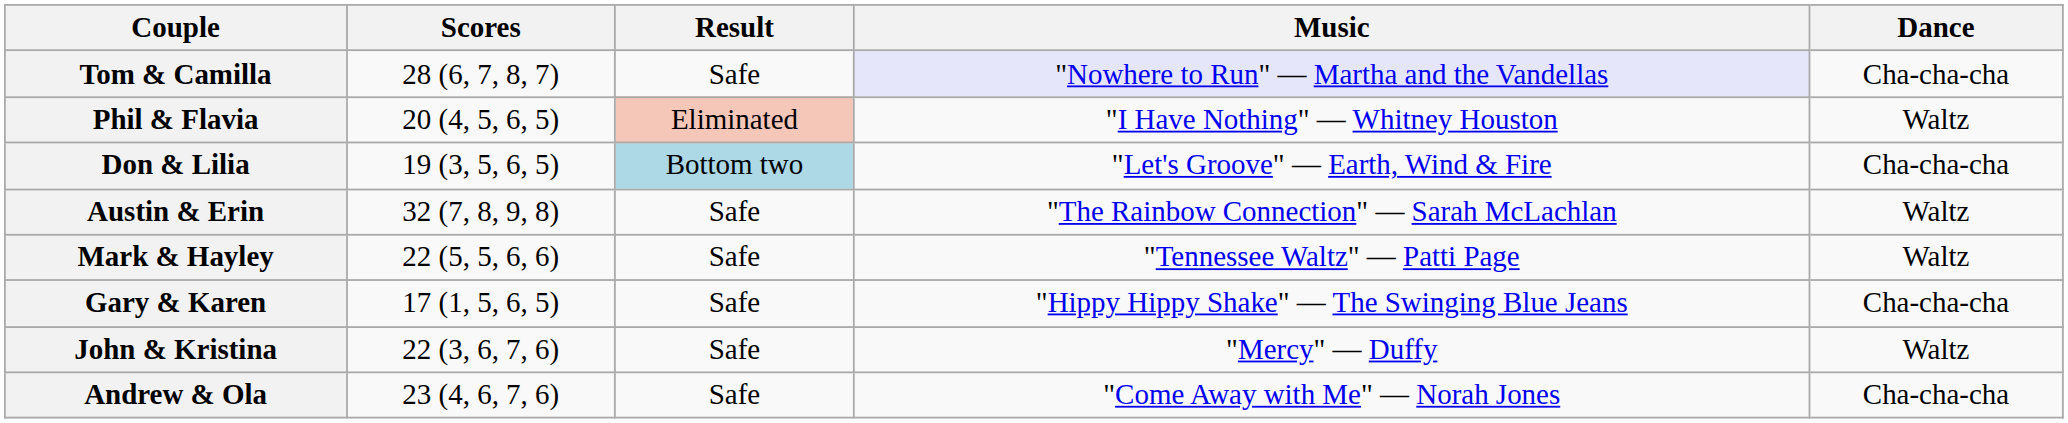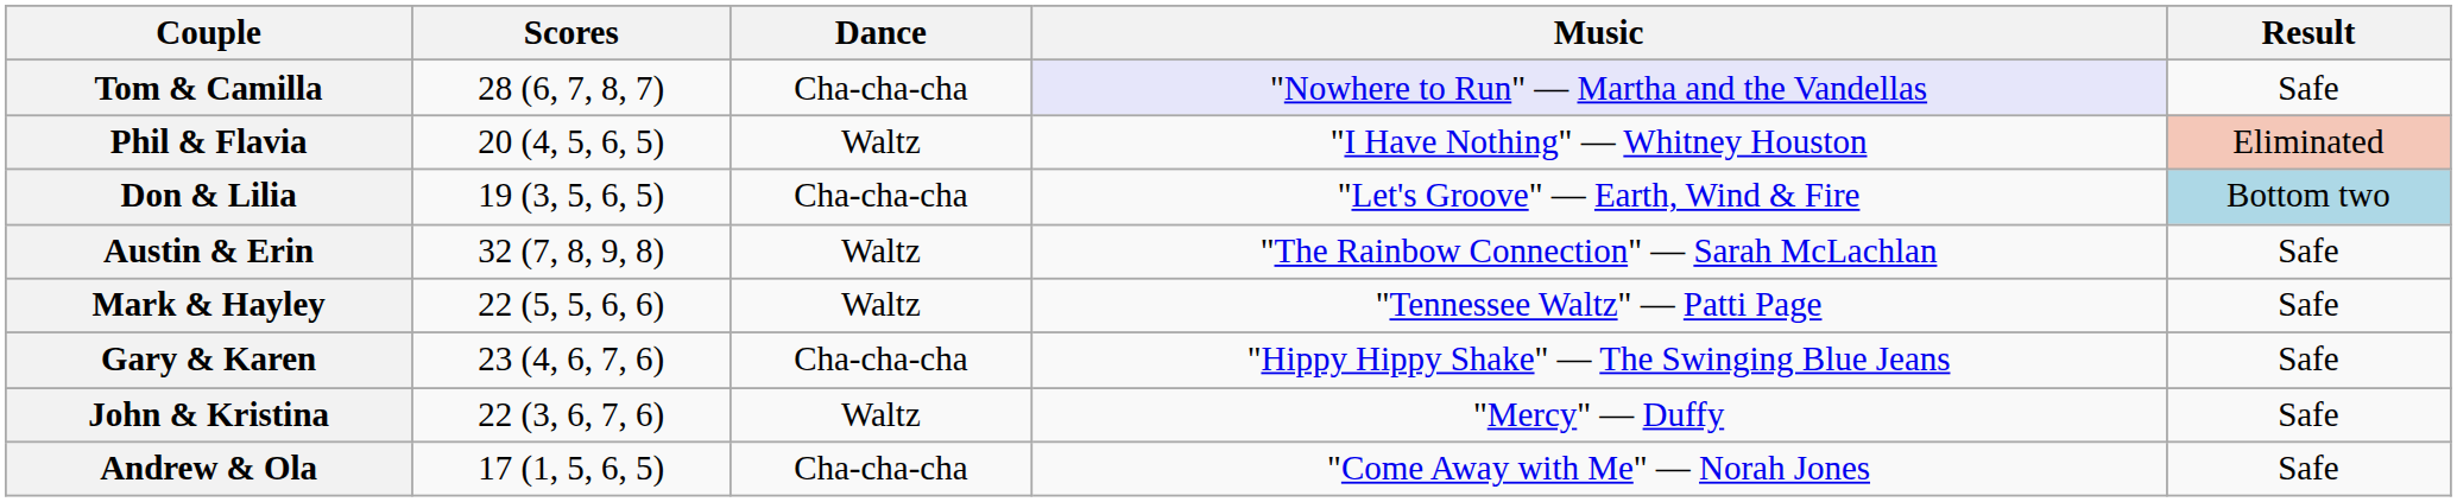columns swapped: Dance <-> Result
Gary & Karen | Scores: 17 (1, 5, 6, 5) -> 23 (4, 6, 7, 6)
Andrew & Ola | Scores: 23 (4, 6, 7, 6) -> 17 (1, 5, 6, 5)
